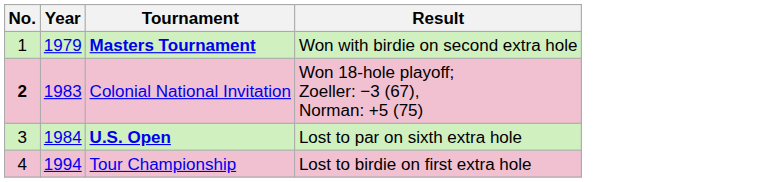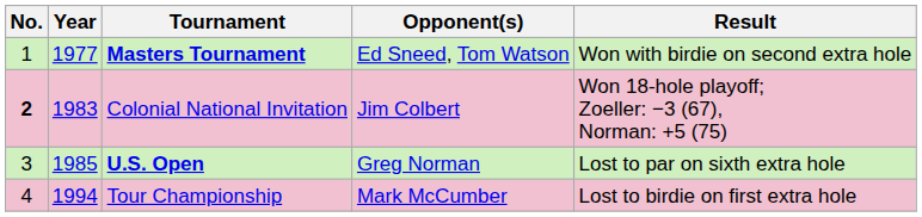+ column: Opponent(s) | Ed Sneed, Tom Watson | Jim Colbert | Greg Norman | Mark McCumber
Masters Tournament | Year: 1979 -> 1977
U.S. Open | Year: 1984 -> 1985
